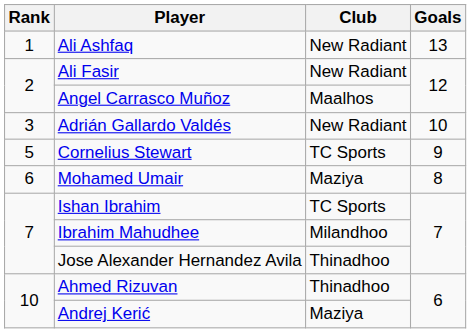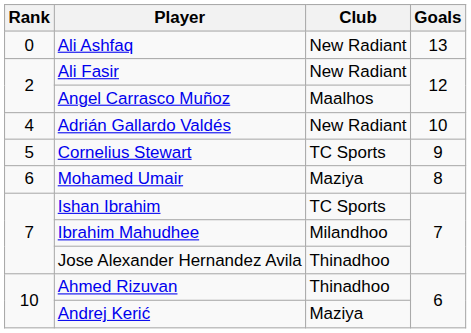Ali Ashfaq | Rank: 1 -> 0
Adrián Gallardo Valdés | Rank: 3 -> 4
